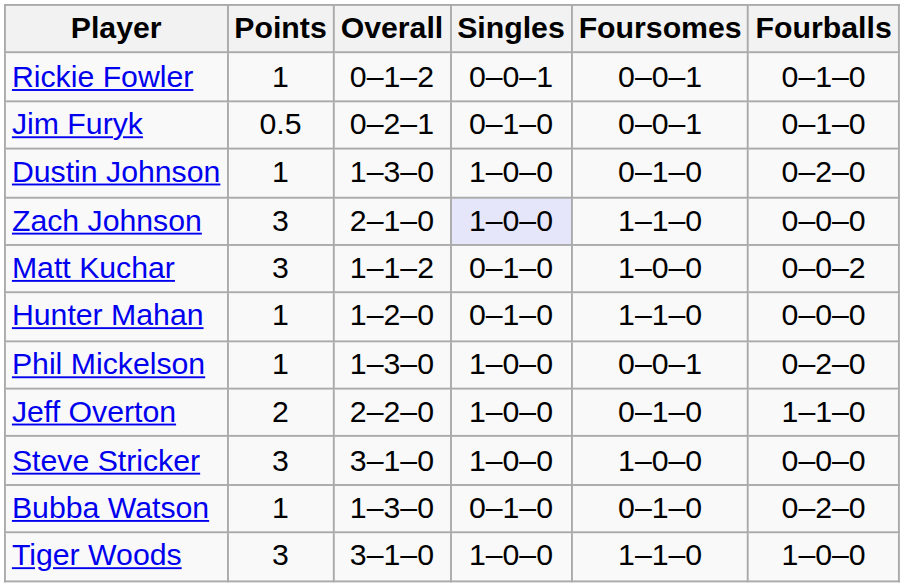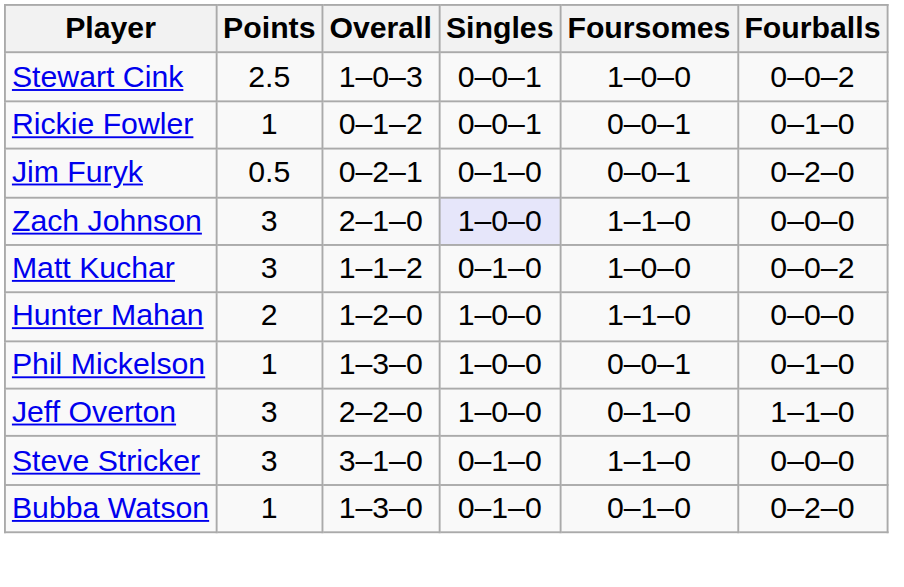+ row: Stewart Cink | 2.5 | 1–0–3 | 0–0–1 | 1–0–0 | 0–0–2
Jim Furyk | Fourballs: 0–1–0 -> 0–2–0
- row: Dustin Johnson | 1 | 1–3–0 | 1–0–0 | 0–1–0 | 0–2–0
Hunter Mahan | Points: 1 -> 2
Hunter Mahan | Singles: 0–1–0 -> 1–0–0
Phil Mickelson | Fourballs: 0–2–0 -> 0–1–0
Jeff Overton | Points: 2 -> 3
Steve Stricker | Singles: 1–0–0 -> 0–1–0
Steve Stricker | Foursomes: 1–0–0 -> 1–1–0
- row: Tiger Woods | 3 | 3–1–0 | 1–0–0 | 1–1–0 | 1–0–0
